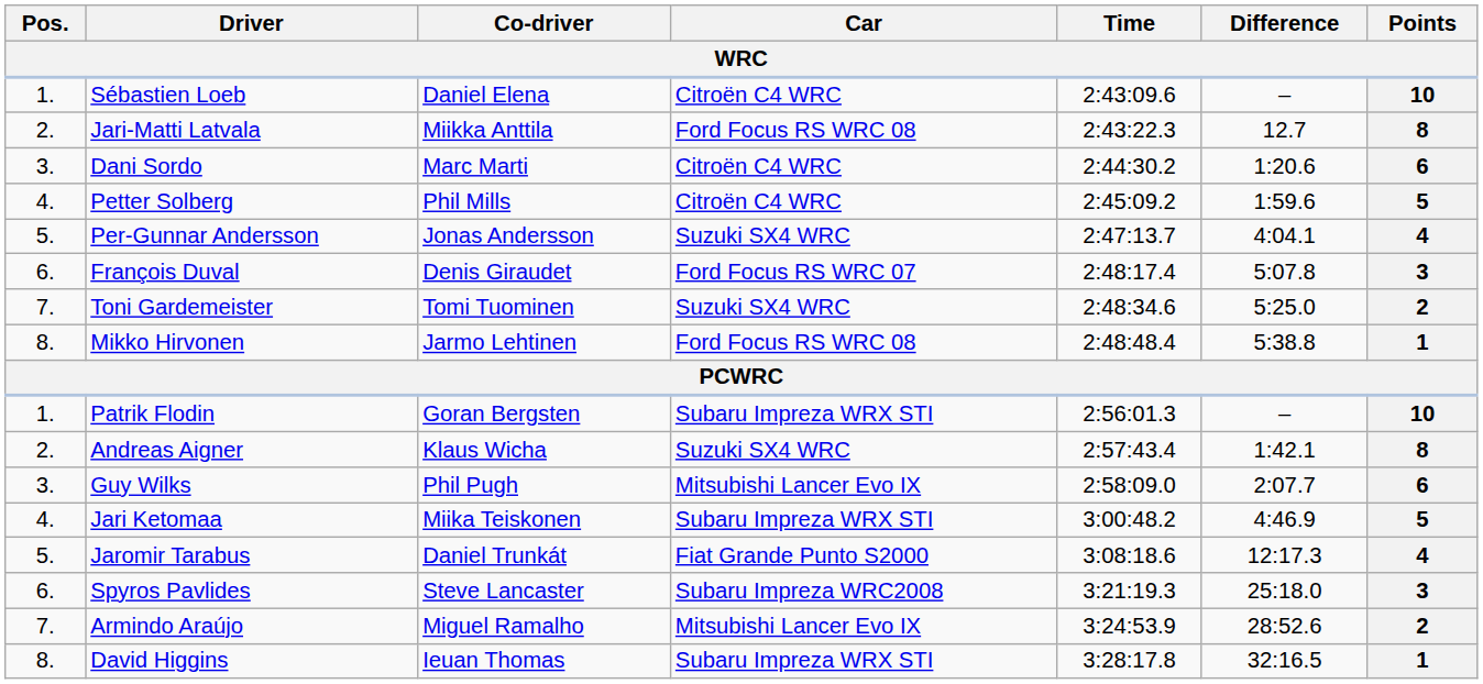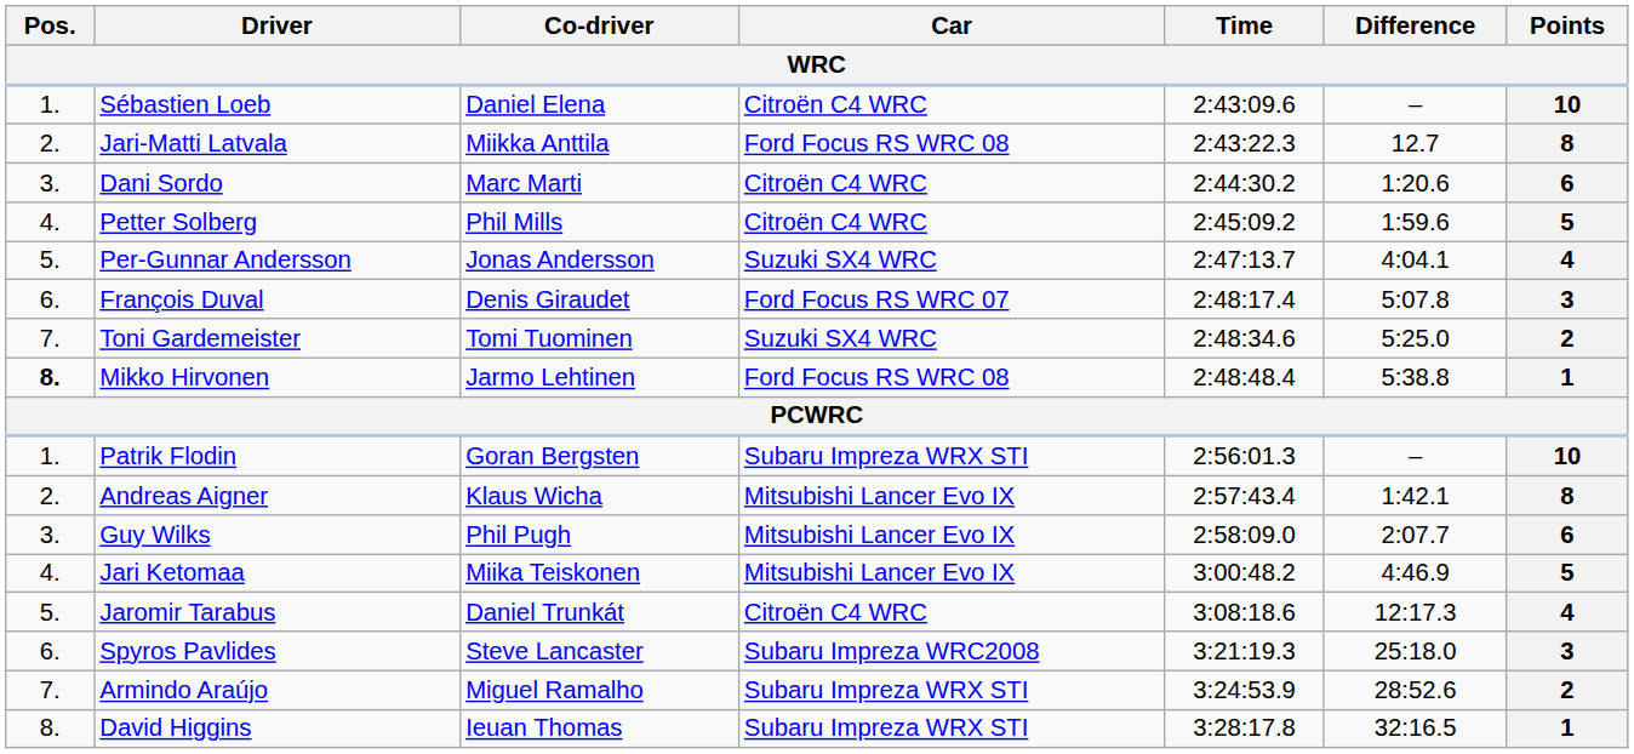Mikko Hirvonen | Pos.: normal -> bold
Andreas Aigner | Car: Suzuki SX4 WRC -> Mitsubishi Lancer Evo IX
Jari Ketomaa | Car: Subaru Impreza WRX STI -> Mitsubishi Lancer Evo IX
Jaromir Tarabus | Car: Fiat Grande Punto S2000 -> Citroën C4 WRC
Armindo Araújo | Car: Mitsubishi Lancer Evo IX -> Subaru Impreza WRX STI
